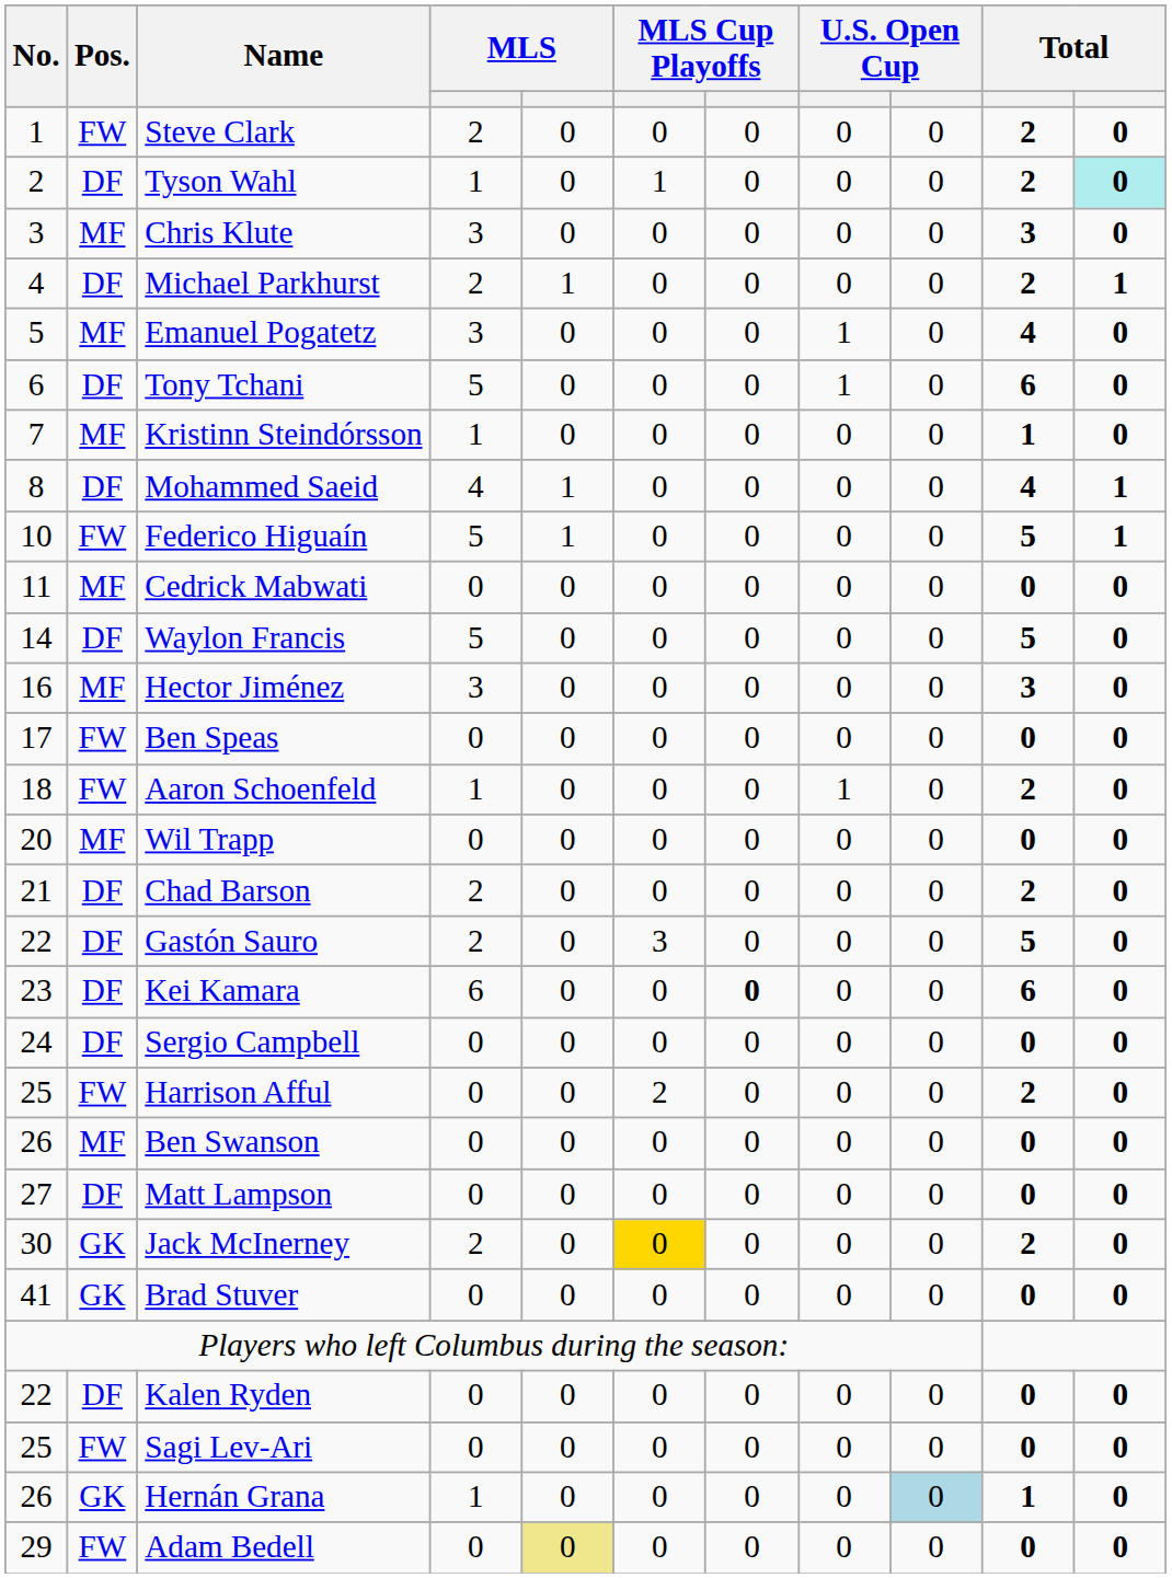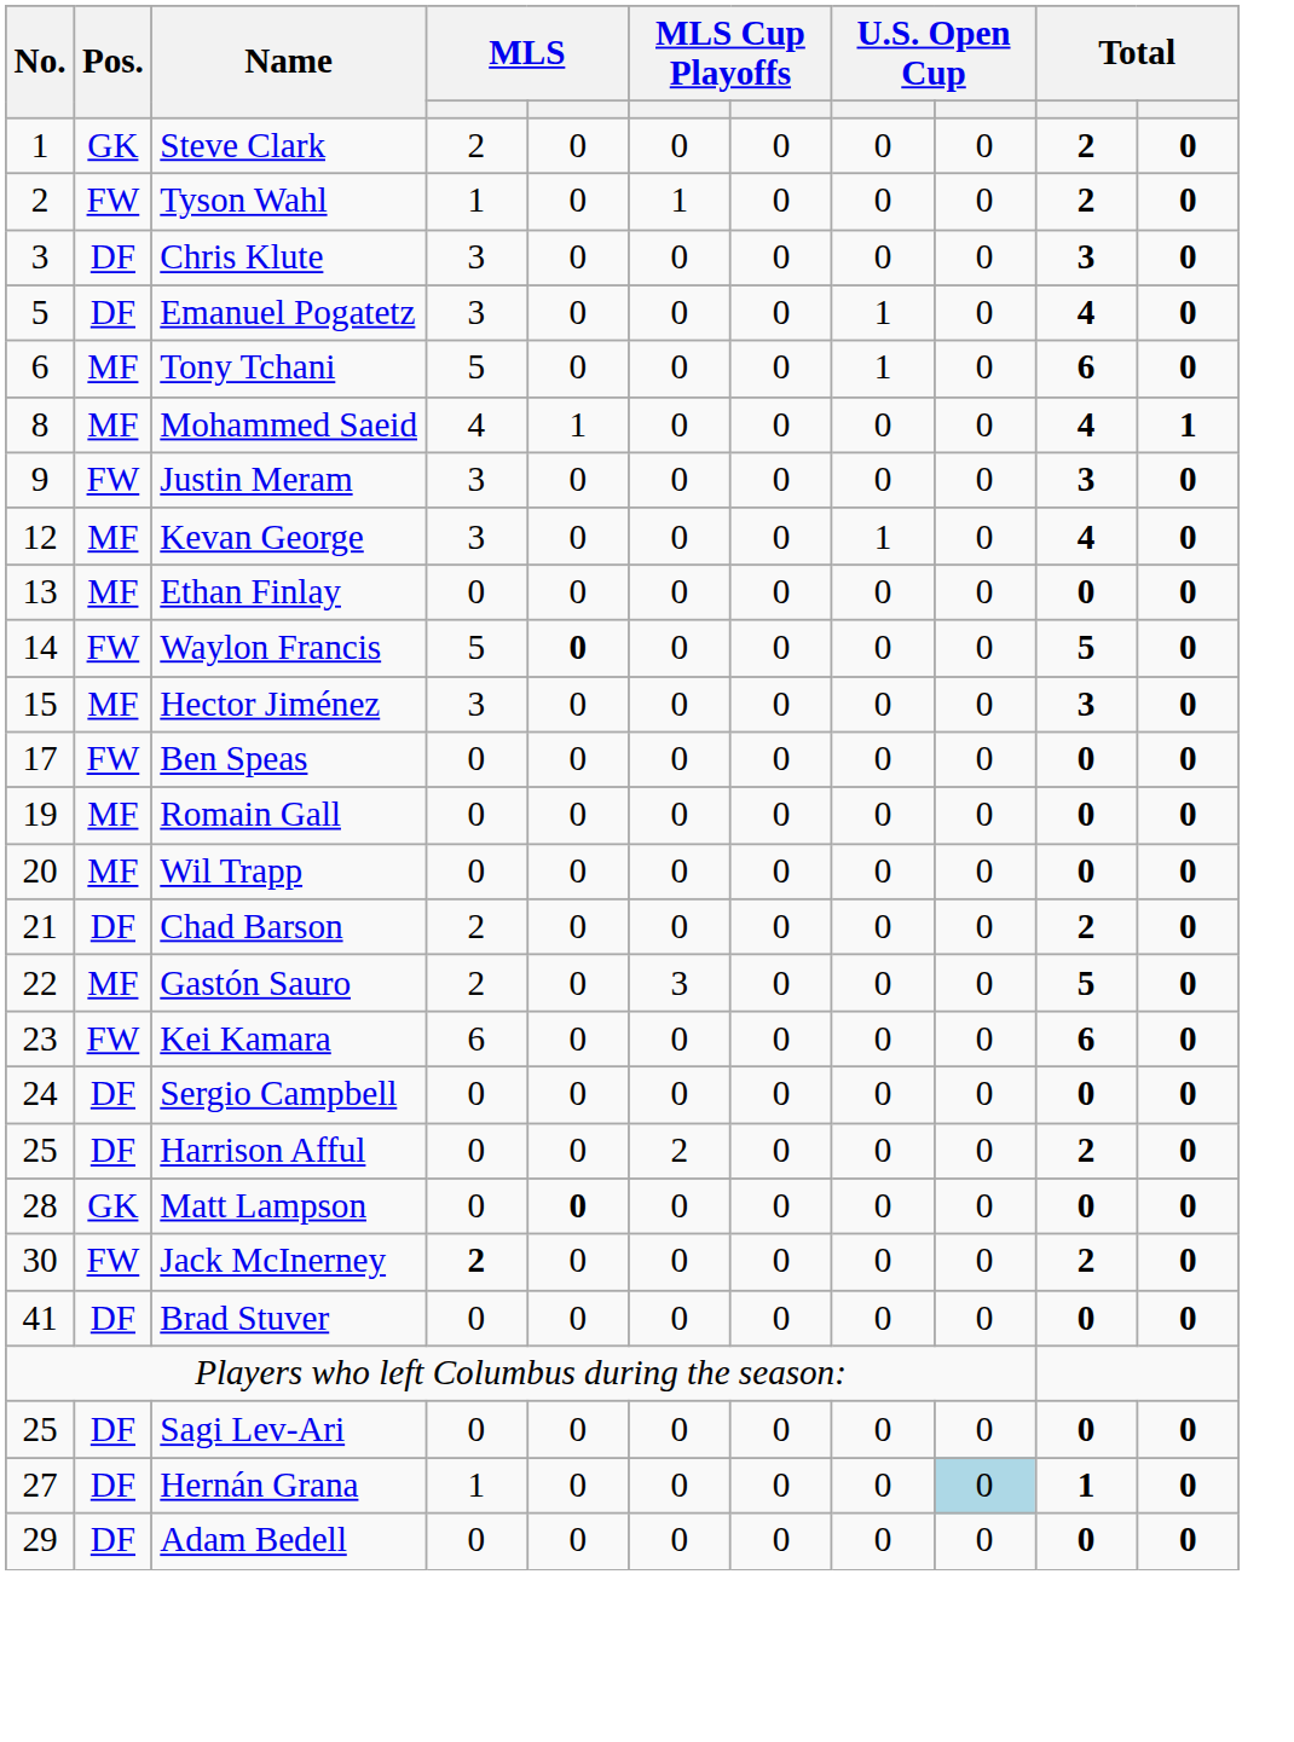Steve Clark | Pos.: FW -> GK
Tyson Wahl | Pos.: DF -> FW
Tyson Wahl | column 11: paleturquoise background -> no background
Chris Klute | Pos.: MF -> DF
- row: 4 | DF | Michael Parkhurst | 2 | 1 | 0 | 0 | 0 | 0 | 2 | 1
Emanuel Pogatetz | Pos.: MF -> DF
Tony Tchani | Pos.: DF -> MF
- row: 7 | MF | Kristinn Steindórsson | 1 | 0 | 0 | 0 | 0 | 0 | 1 | 0
Mohammed Saeid | Pos.: DF -> MF
+ row: 9 | FW | Justin Meram | 3 | 0 | 0 | 0 | 0 | 0 | 3 | 0
- row: 10 | FW | Federico Higuaín | 5 | 1 | 0 | 0 | 0 | 0 | 5 | 1
- row: 11 | MF | Cedrick Mabwati | 0 | 0 | 0 | 0 | 0 | 0 | 0 | 0
+ row: 12 | MF | Kevan George | 3 | 0 | 0 | 0 | 1 | 0 | 4 | 0
+ row: 13 | MF | Ethan Finlay | 0 | 0 | 0 | 0 | 0 | 0 | 0 | 0
Waylon Francis | Pos.: DF -> FW
Waylon Francis | column 5: normal -> bold
Hector Jiménez | No.: 16 -> 15
- row: 18 | FW | Aaron Schoenfeld | 1 | 0 | 0 | 0 | 1 | 0 | 2 | 0
+ row: 19 | MF | Romain Gall | 0 | 0 | 0 | 0 | 0 | 0 | 0 | 0
Gastón Sauro | Pos.: DF -> MF
Kei Kamara | Pos.: DF -> FW
Kei Kamara | column 7: bold -> normal
Harrison Afful | Pos.: FW -> DF
- row: 26 | MF | Ben Swanson | 0 | 0 | 0 | 0 | 0 | 0 | 0 | 0
Matt Lampson | No.: 27 -> 28
Matt Lampson | Pos.: DF -> GK
Matt Lampson | column 5: normal -> bold
Jack McInerney | Pos.: GK -> FW
Jack McInerney | column 4: normal -> bold
Jack McInerney | column 6: gold background -> no background
Brad Stuver | Pos.: GK -> DF
- row: 22 | DF | Kalen Ryden | 0 | 0 | 0 | 0 | 0 | 0 | 0 | 0
Sagi Lev-Ari | Pos.: FW -> DF
Hernán Grana | No.: 26 -> 27
Hernán Grana | Pos.: GK -> DF
Adam Bedell | Pos.: FW -> DF
Adam Bedell | column 5: khaki background -> no background
